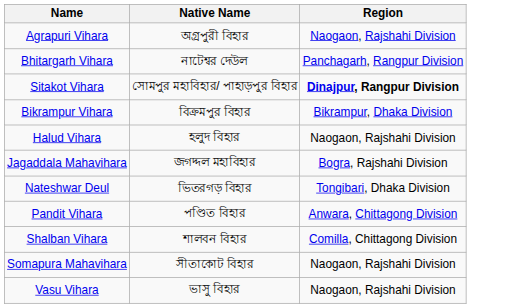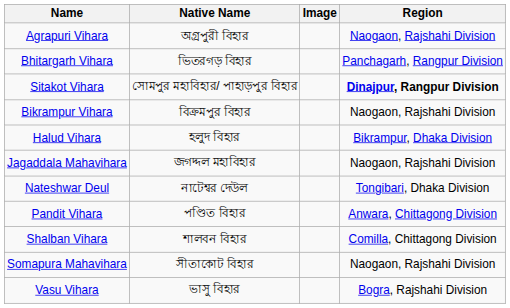+ column: Image
Bhitargarh Vihara | Native Name: নাটেশ্বর দেউল -> ভিতরগড় বিহার
Bikrampur Vihara | Region: Bikrampur, Dhaka Division -> Naogaon, Rajshahi Division
Halud Vihara | Region: Naogaon, Rajshahi Division -> Bikrampur, Dhaka Division
Jagaddala Mahavihara | Region: Bogra, Rajshahi Division -> Naogaon, Rajshahi Division
Nateshwar Deul | Native Name: ভিতরগড় বিহার -> নাটেশ্বর দেউল
Vasu Vihara | Region: Naogaon, Rajshahi Division -> Bogra, Rajshahi Division
